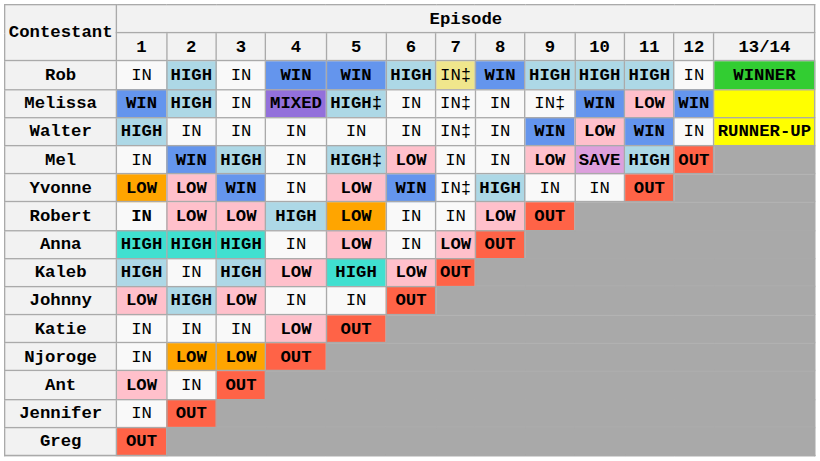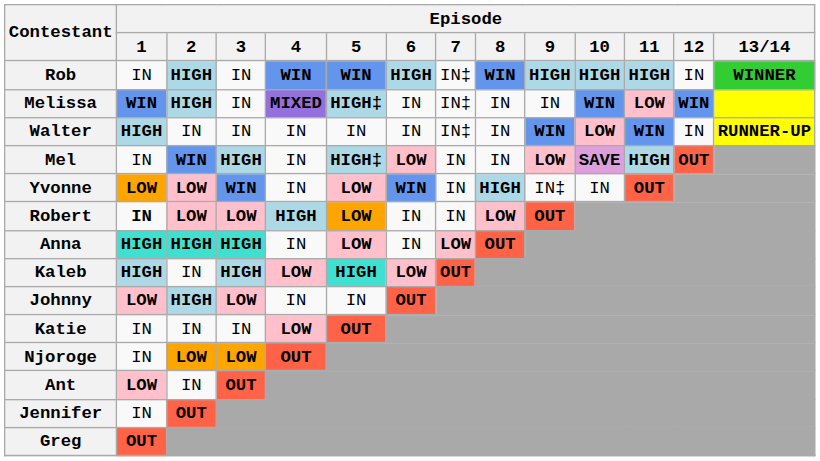Rob | Episode / 7: khaki background -> no background
Melissa | Episode / 9: IN‡ -> IN
Yvonne | Episode / 7: IN‡ -> IN
Yvonne | Episode / 9: IN -> IN‡
